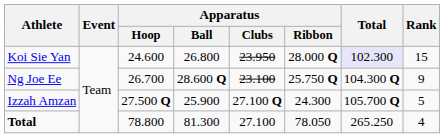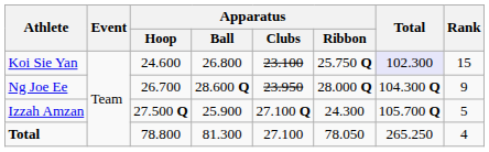Koi Sie Yan | Apparatus / Clubs: 23.950 -> 23.100
Koi Sie Yan | Apparatus / Ribbon: 28.000 Q -> 25.750 Q
Ng Joe Ee | Apparatus / Clubs: 23.100 -> 23.950
Ng Joe Ee | Apparatus / Ribbon: 25.750 Q -> 28.000 Q
